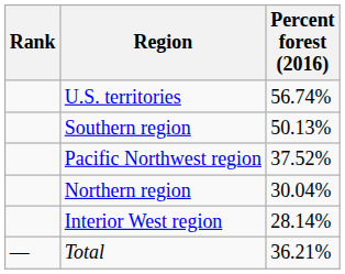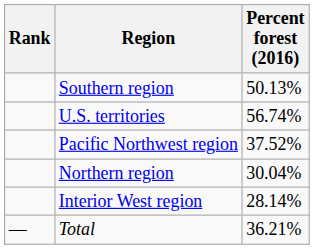rows swapped: U.S. territories <-> Southern region
